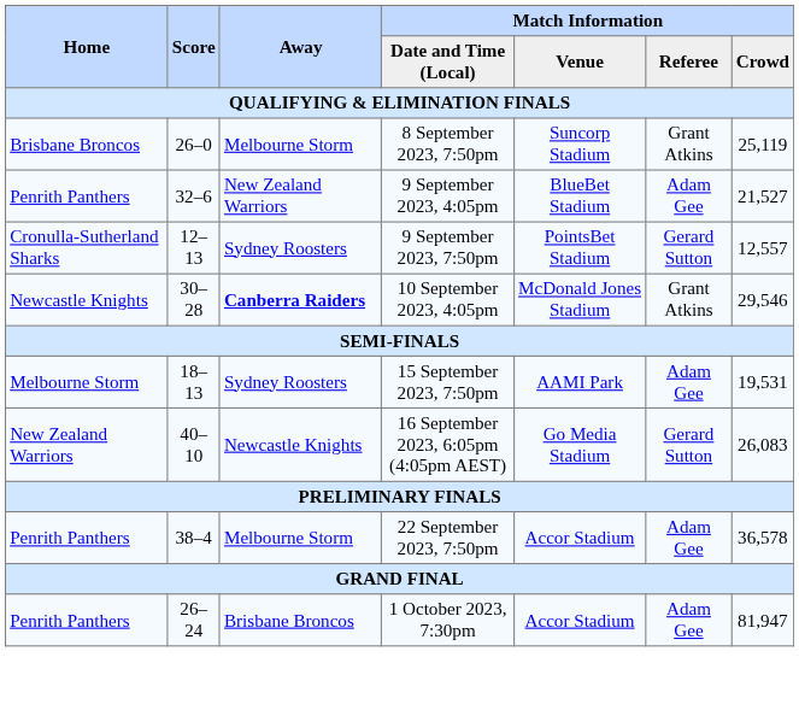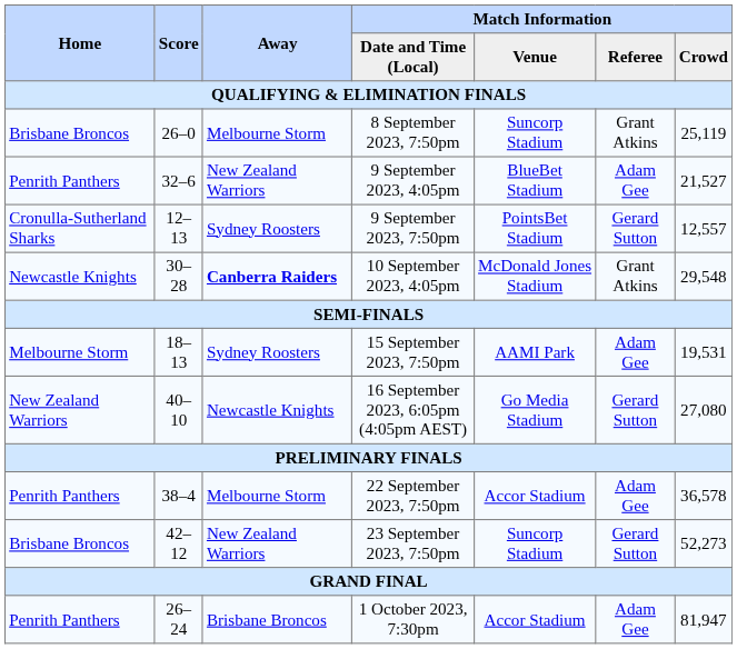10 September 2023, 4:05pm | Match Information / Crowd: 29,546 -> 29,548
16 September 2023, 6:05pm (4:05pm AEST) | Match Information / Crowd: 26,083 -> 27,080
+ row: Brisbane Broncos | 42–12 | New Zealand Warriors | 23 September 2023, 7:50pm | Suncorp Stadium | Gerard Sutton | 52,273
